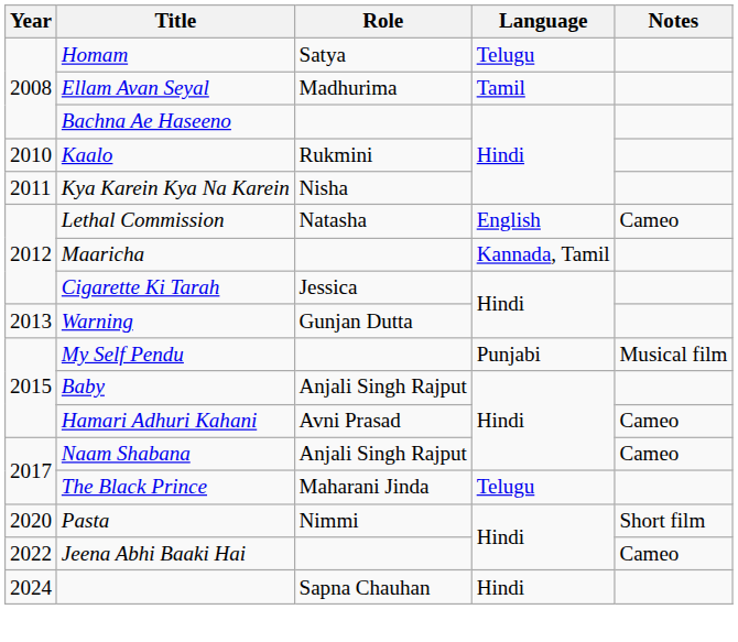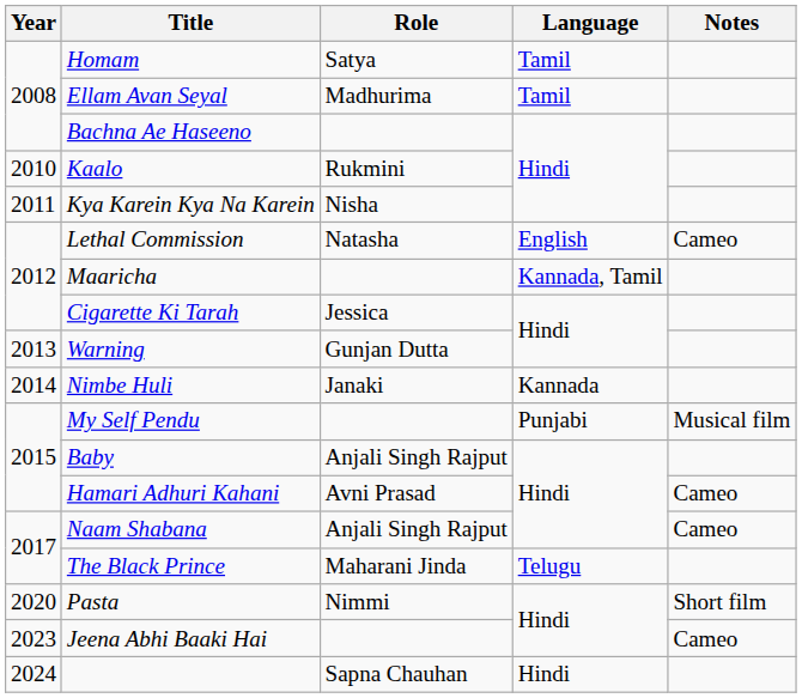Homam | Language: Telugu -> Tamil
+ row: 2014 | Nimbe Huli | Janaki | Kannada
Jeena Abhi Baaki Hai | Year: 2022 -> 2023
